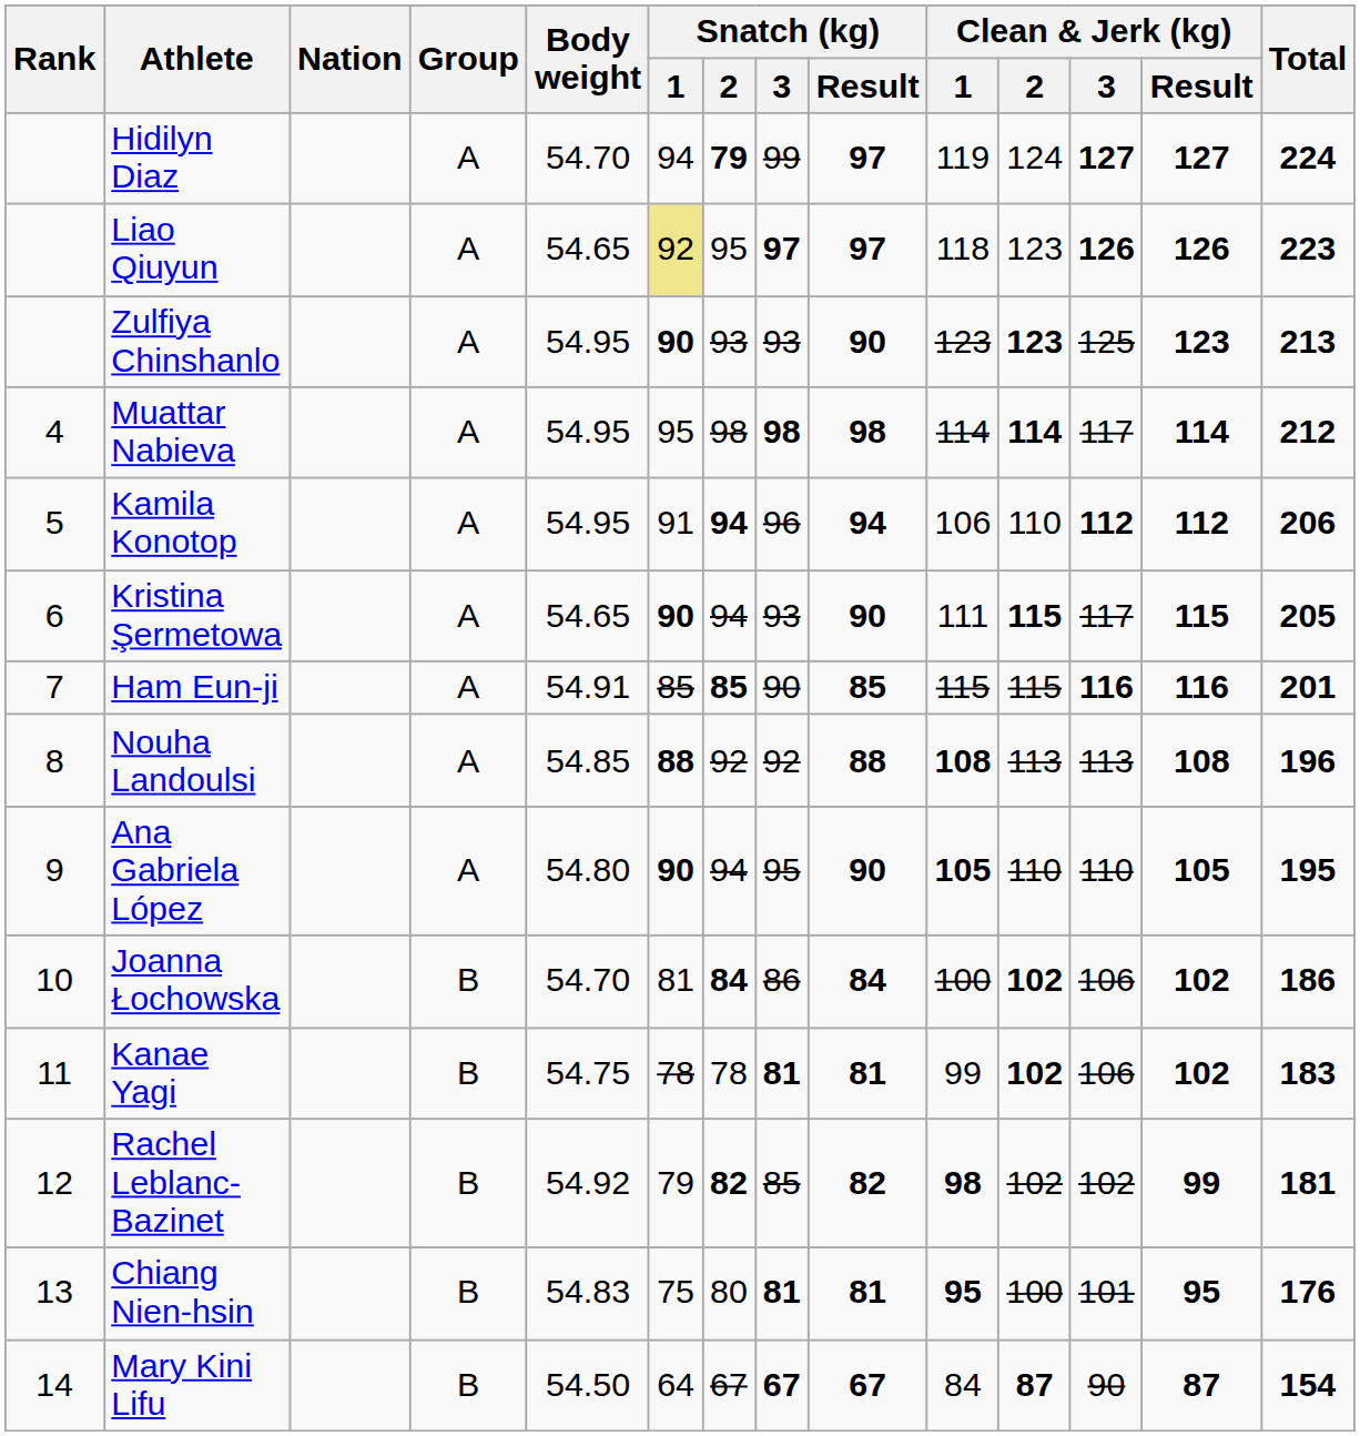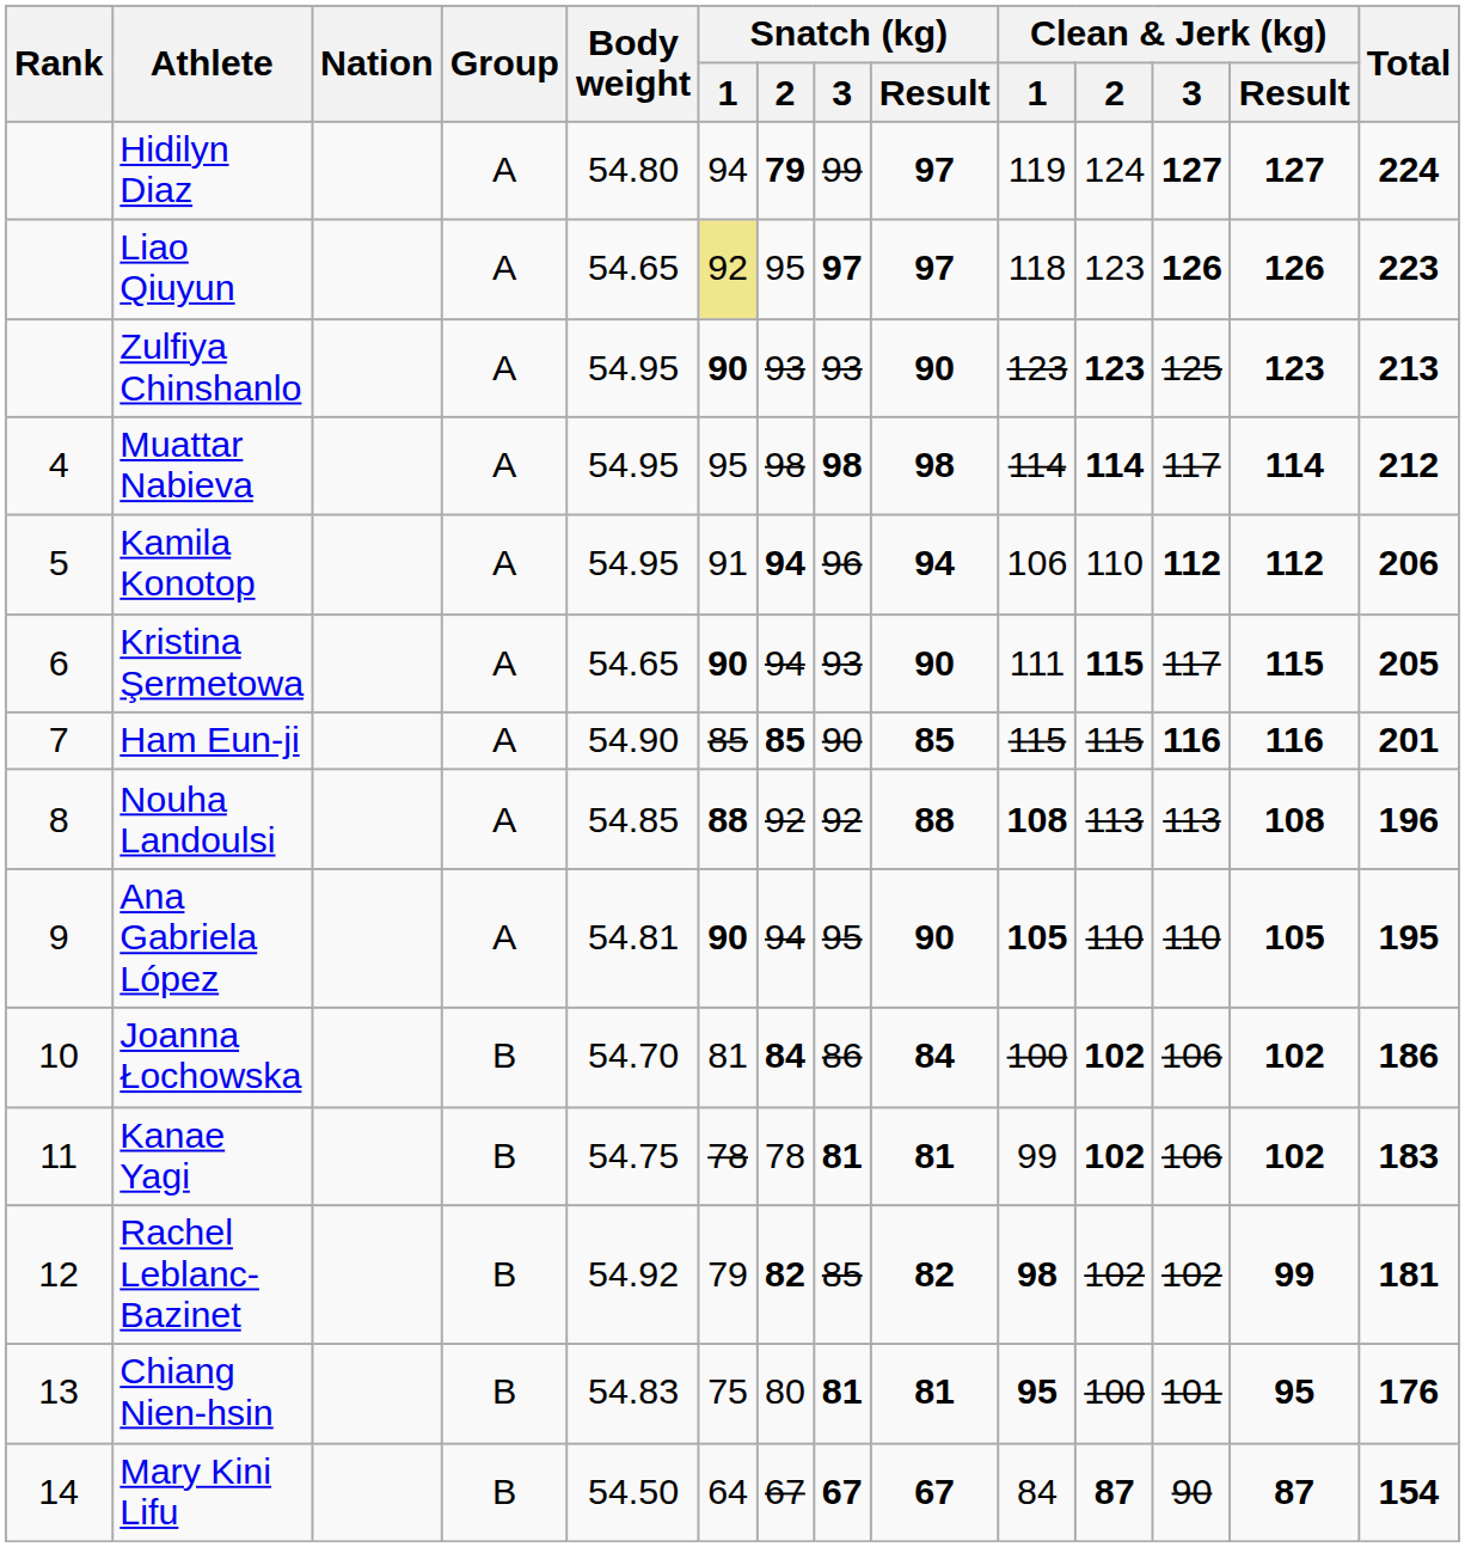Hidilyn Diaz | Body weight: 54.70 -> 54.80
Ham Eun-ji | Body weight: 54.91 -> 54.90
Ana Gabriela López | Body weight: 54.80 -> 54.81
